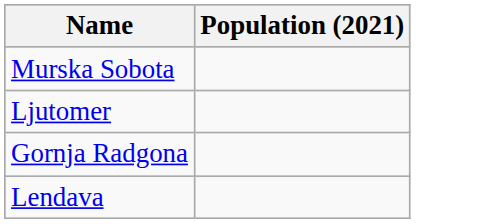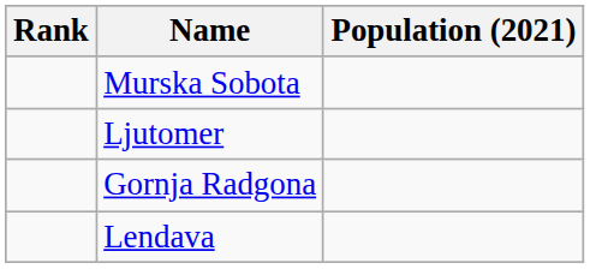+ column: Rank
